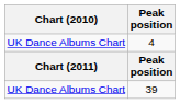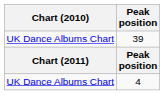rows swapped: 4 <-> 39
